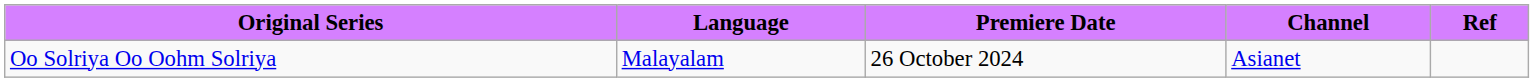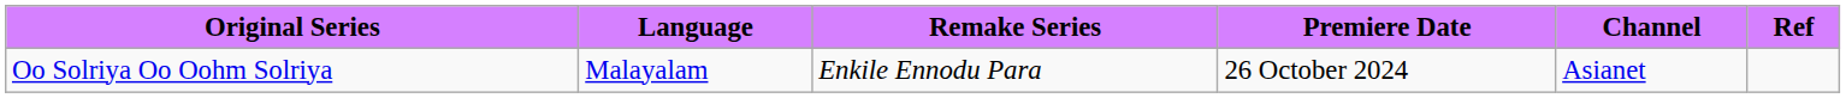+ column: Remake Series | Enkile Ennodu Para
